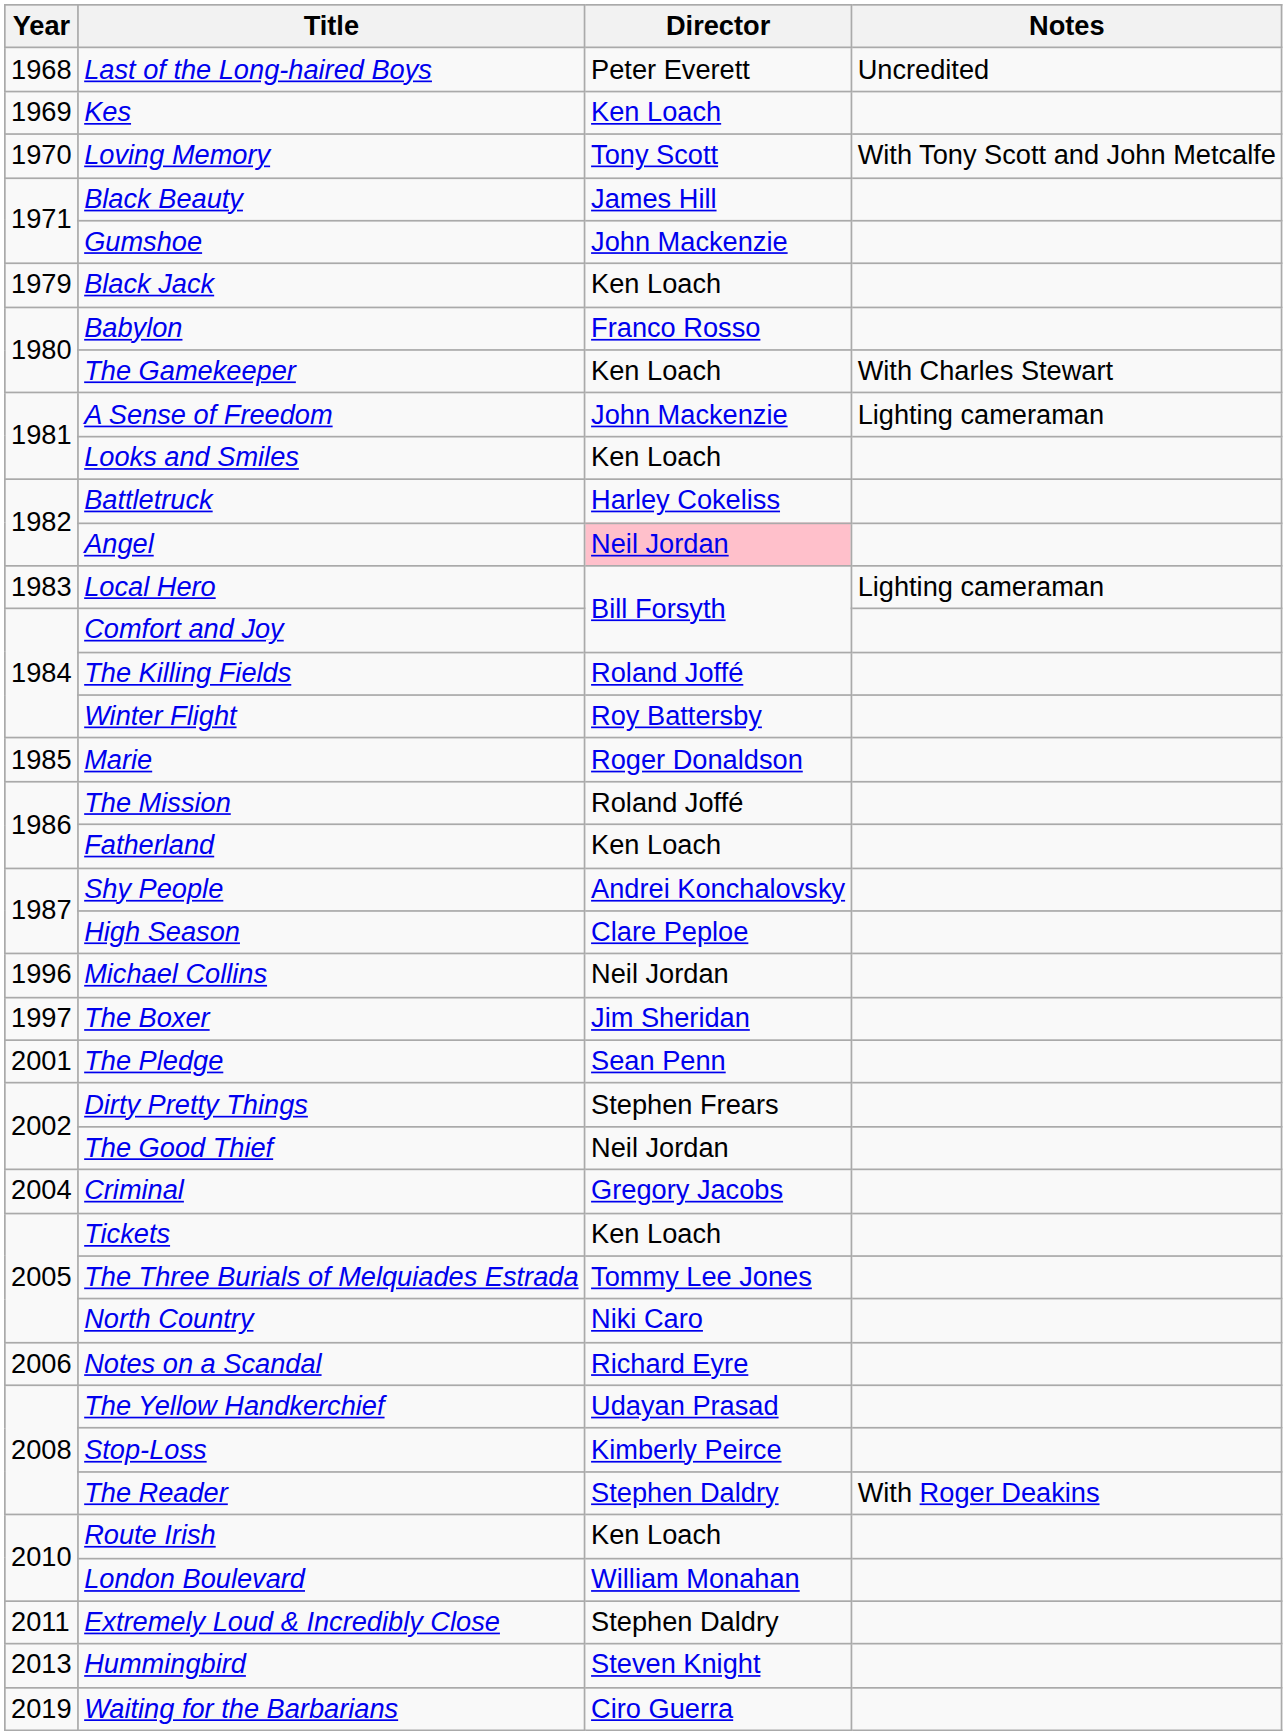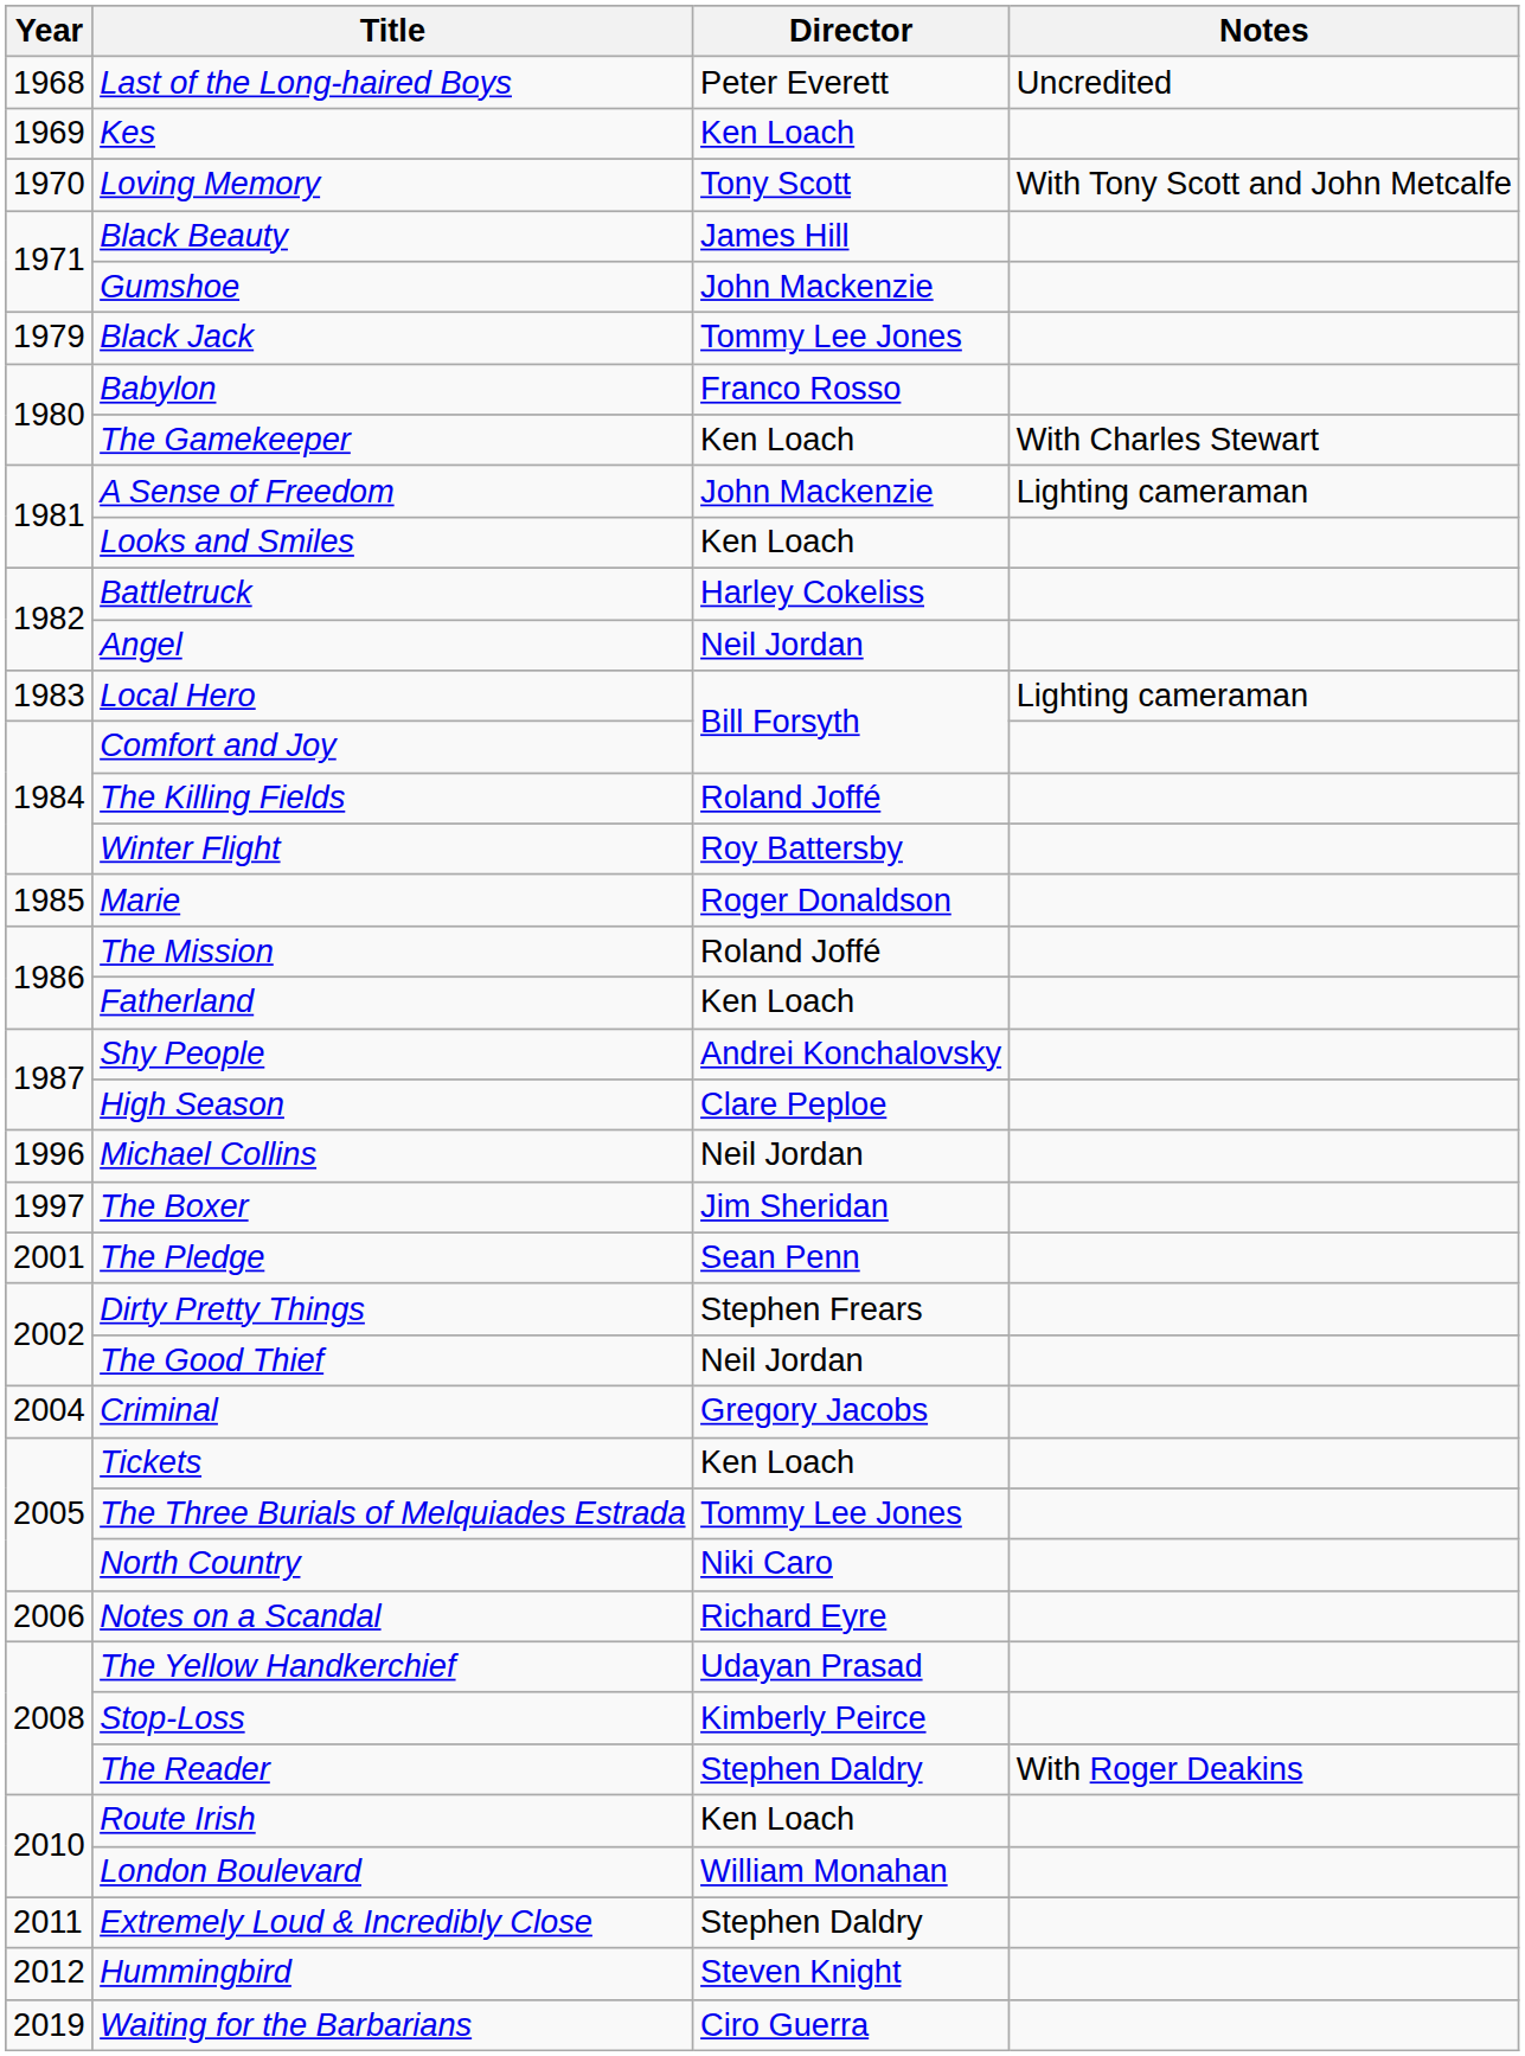Black Jack | Director: Ken Loach -> Tommy Lee Jones
Angel | Director: pink background -> no background
Hummingbird | Year: 2013 -> 2012
